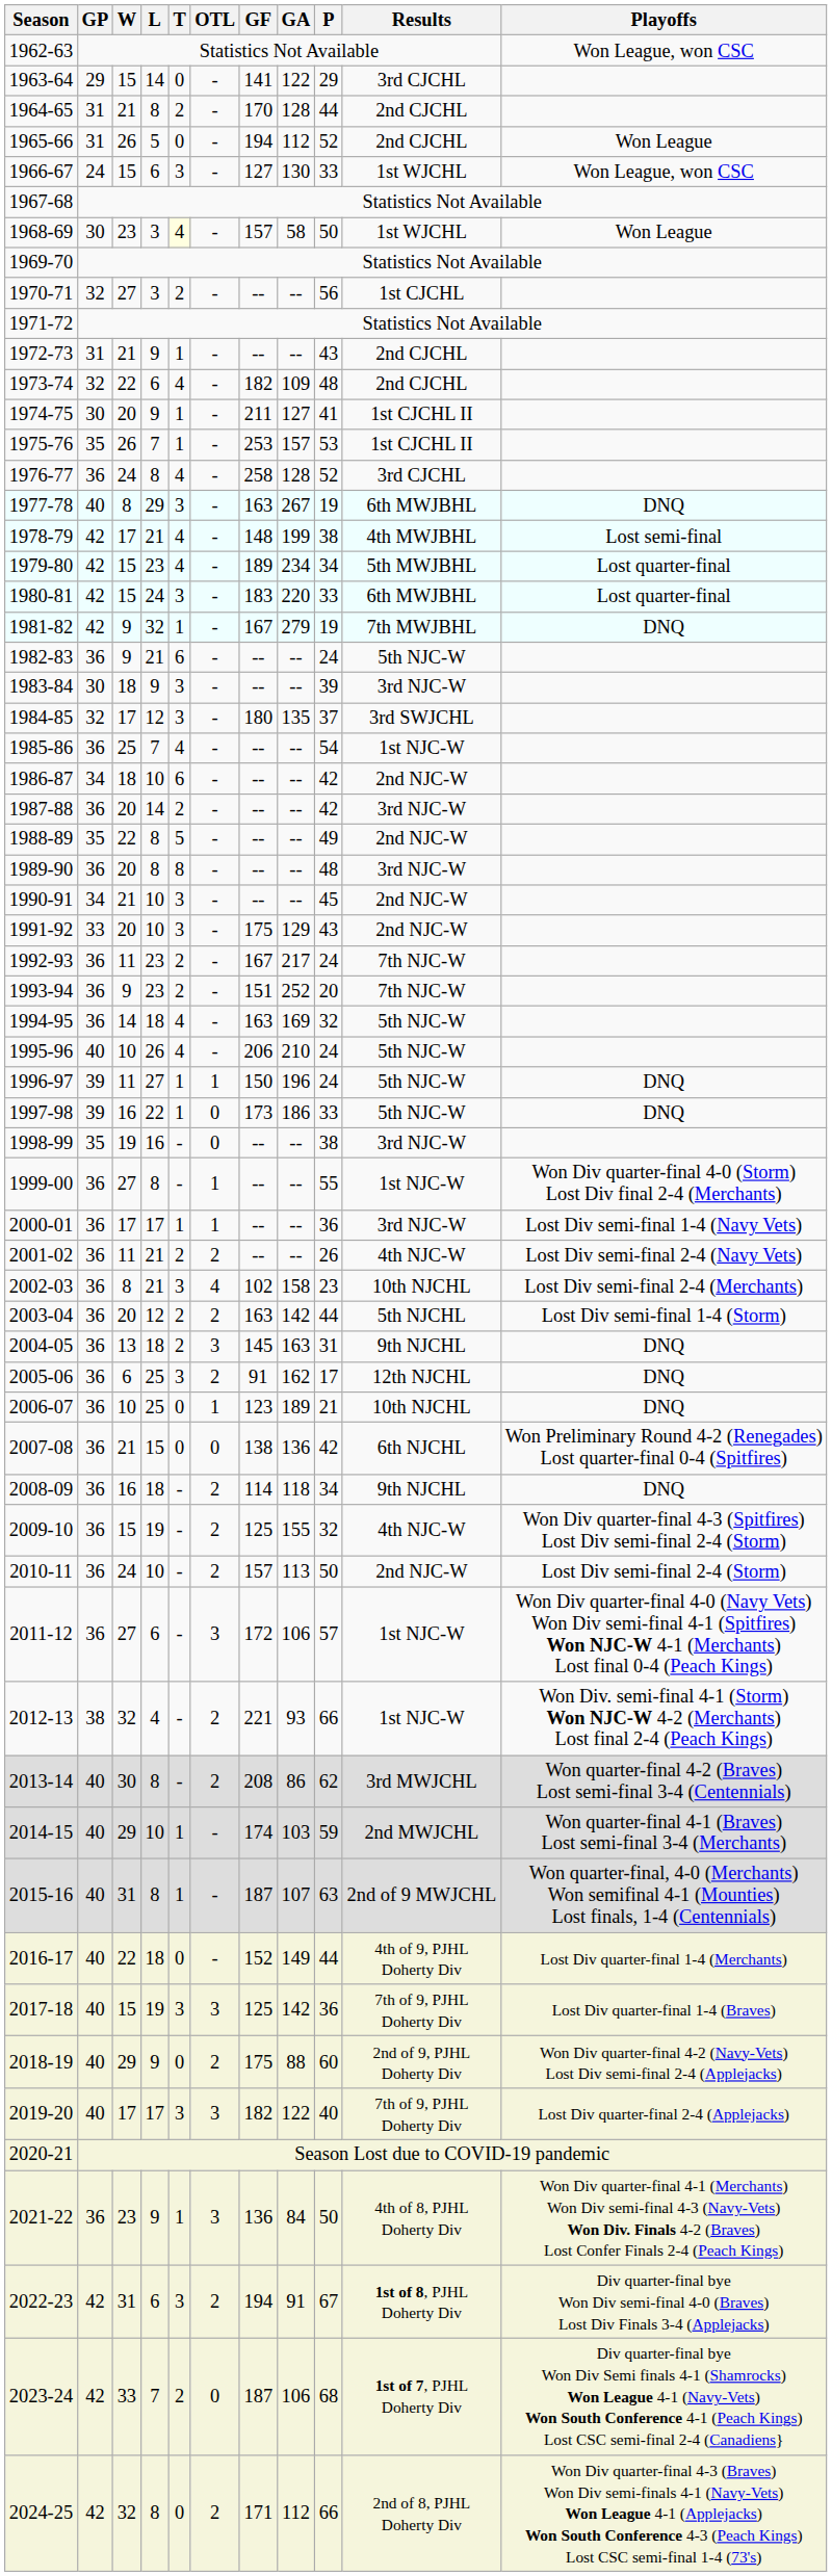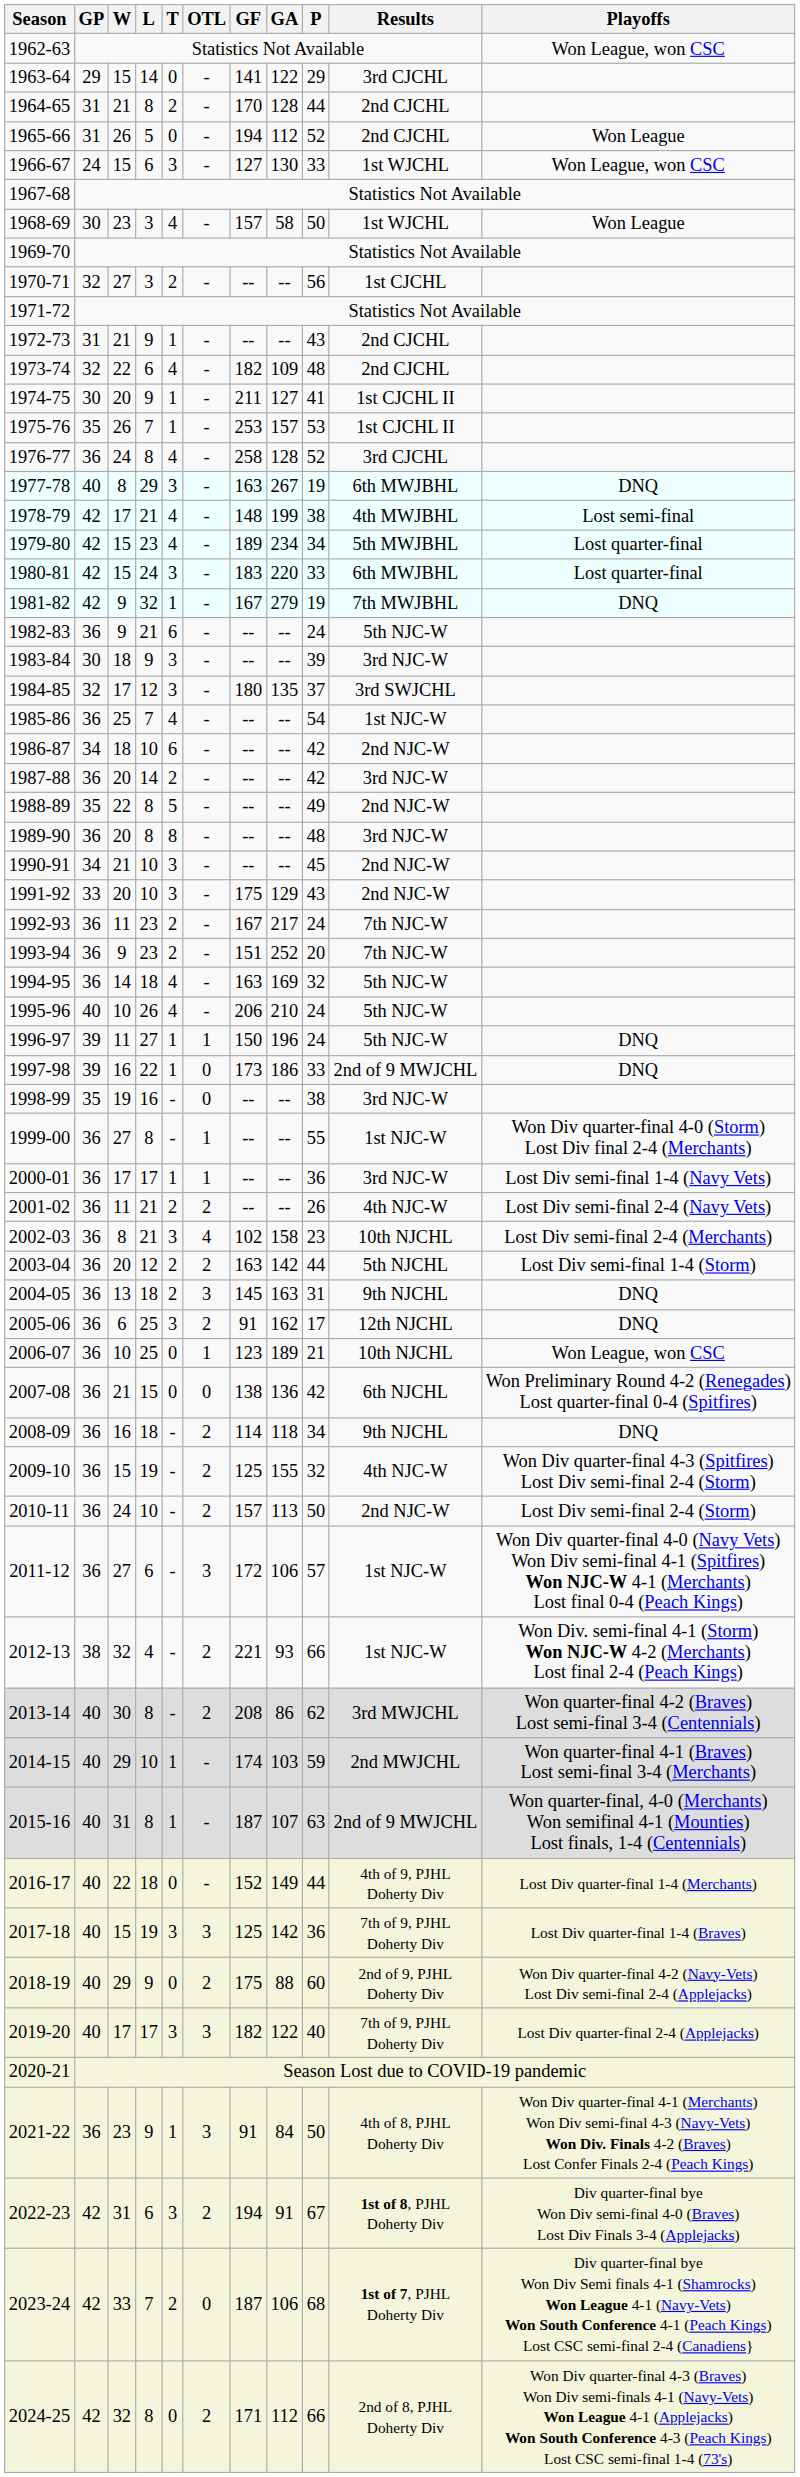1968-69 | T: lightyellow background -> no background
1997-98 | Results: 5th NJC-W -> 2nd of 9 MWJCHL
2006-07 | Playoffs: DNQ -> Won League, won CSC
2021-22 | GF: 136 -> 91
